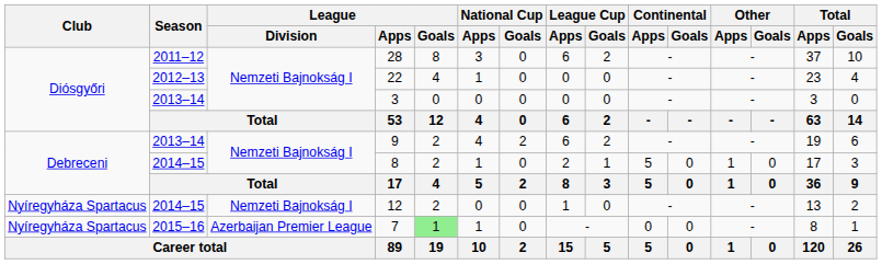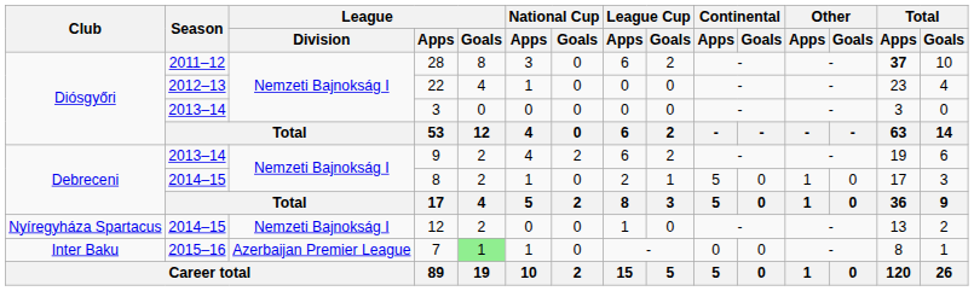28 | Total / Apps: normal -> bold
7 | Club: Nyíregyháza Spartacus -> Inter Baku
